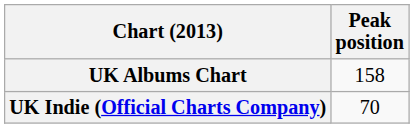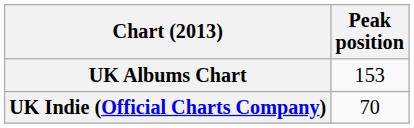UK Albums Chart | Peak position: 158 -> 153
